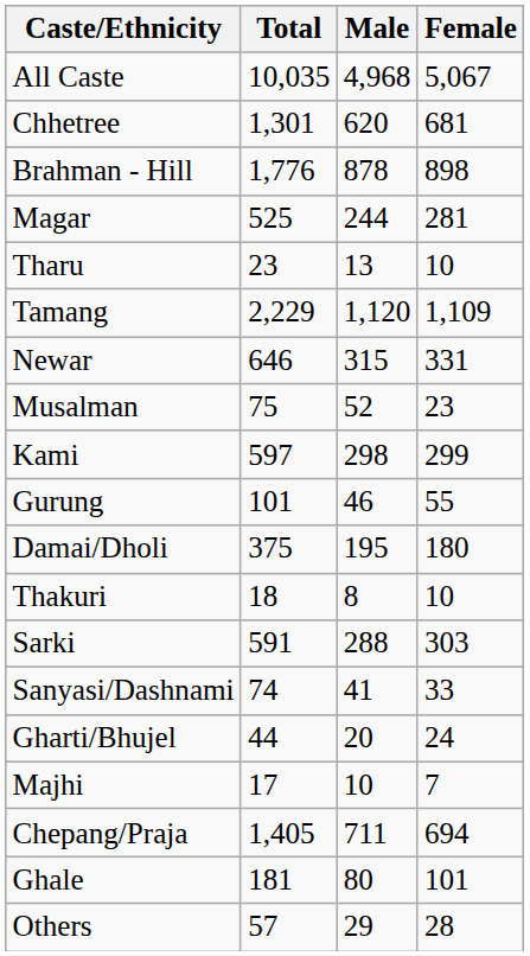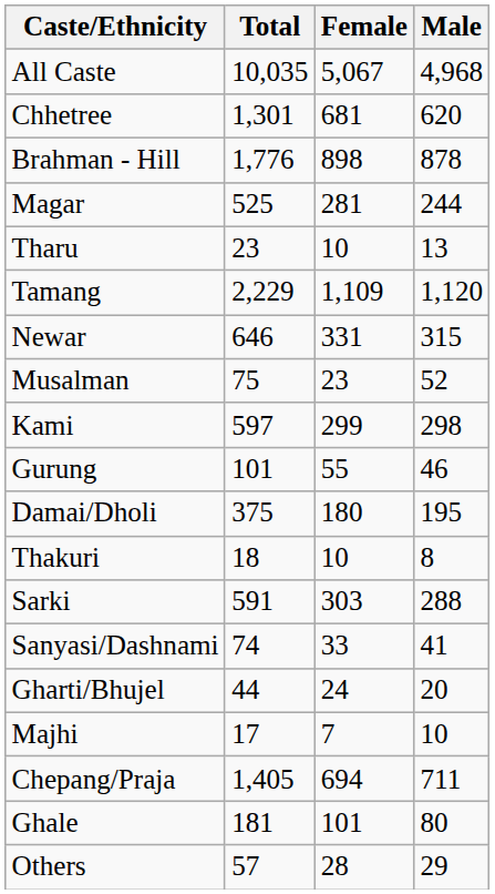columns swapped: Male <-> Female
